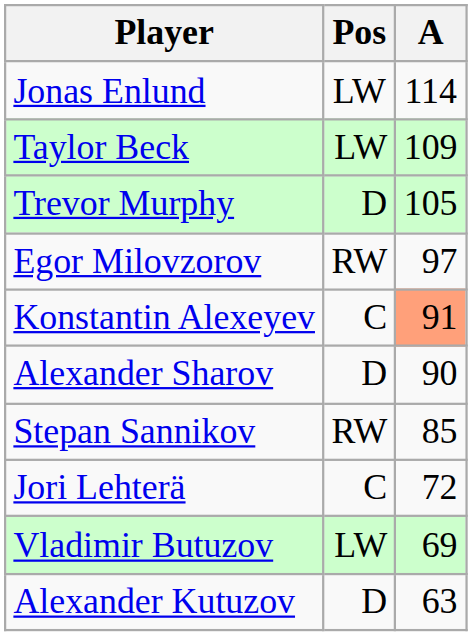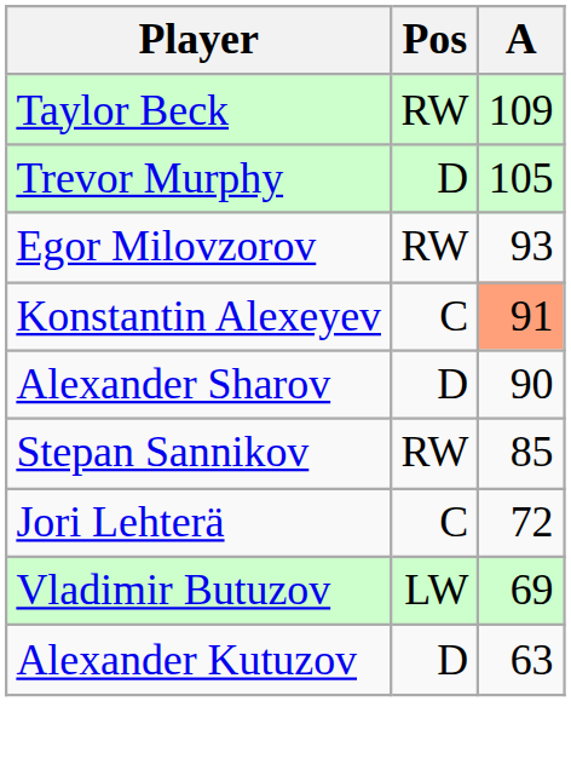- row: Jonas Enlund | LW | 114
Taylor Beck | Pos: LW -> RW
Egor Milovzorov | A: 97 -> 93
